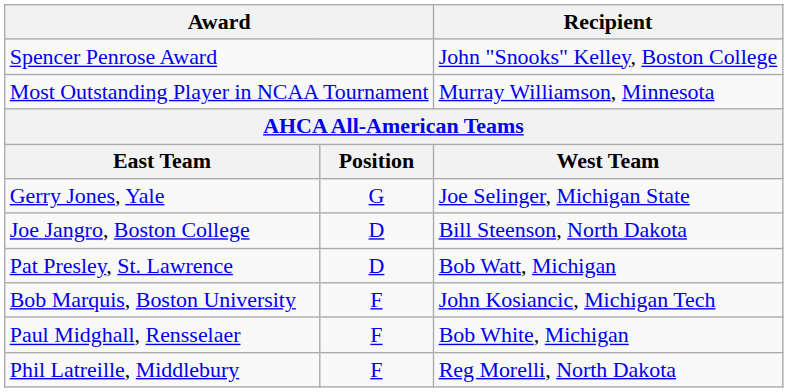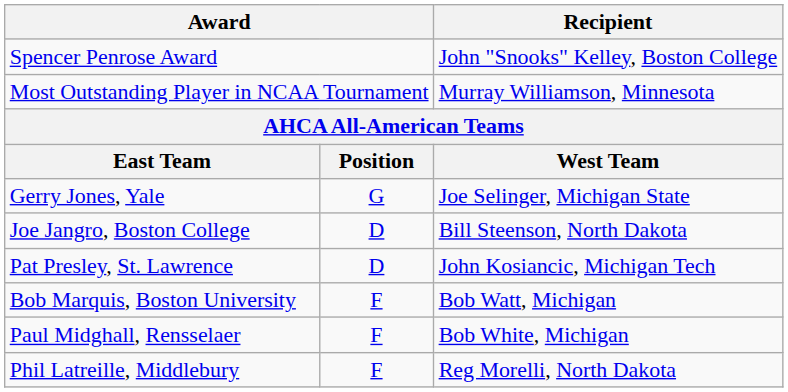Pat Presley, St. Lawrence | Recipient: Bob Watt, Michigan -> John Kosiancic, Michigan Tech
Bob Marquis, Boston University | Recipient: John Kosiancic, Michigan Tech -> Bob Watt, Michigan
